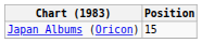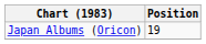Japan Albums (Oricon) | Position: 15 -> 19
